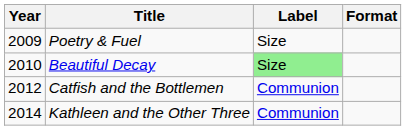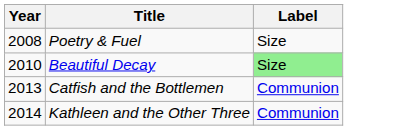- column: Format
Poetry & Fuel | Year: 2009 -> 2008
Catfish and the Bottlemen | Year: 2012 -> 2013
